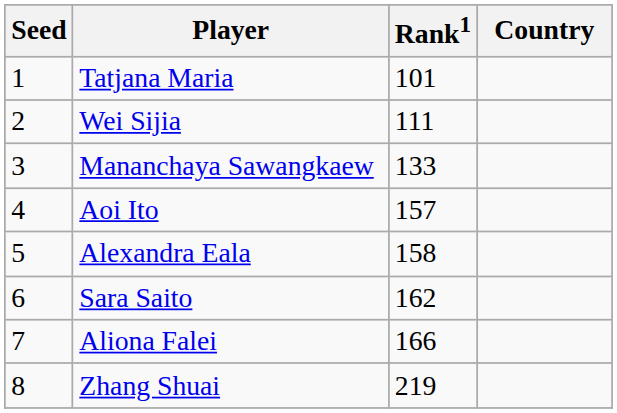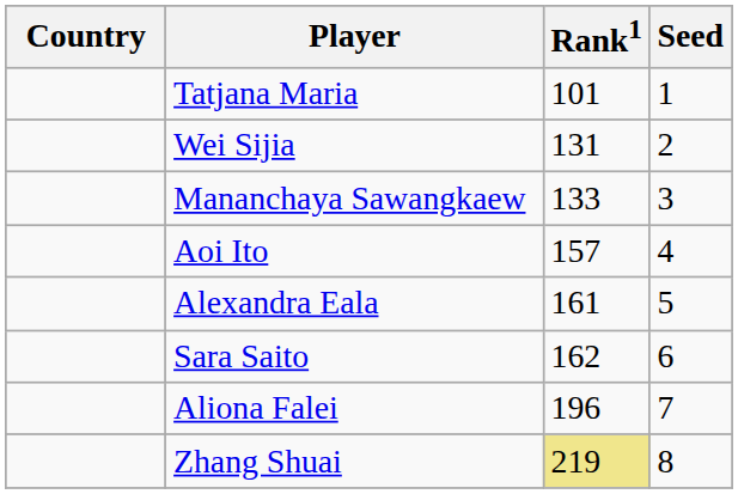columns swapped: Country <-> Seed
Wei Sijia | Rank1: 111 -> 131
Alexandra Eala | Rank1: 158 -> 161
Aliona Falei | Rank1: 166 -> 196
Zhang Shuai | Rank1: no background -> khaki background
